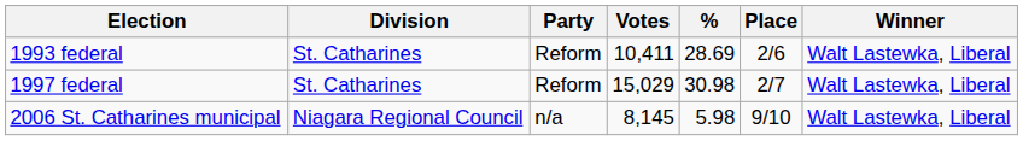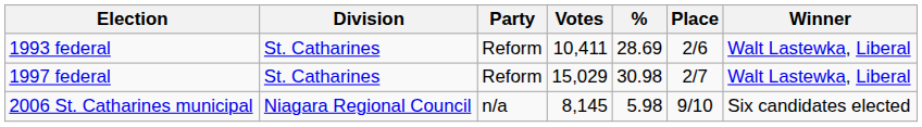2006 St. Catharines municipal | Winner: Walt Lastewka, Liberal -> Six candidates elected
